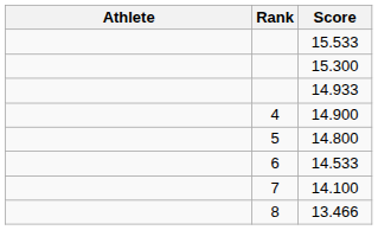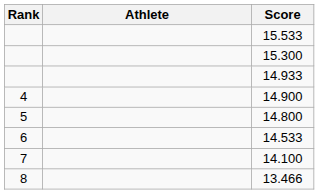columns swapped: Rank <-> Athlete
